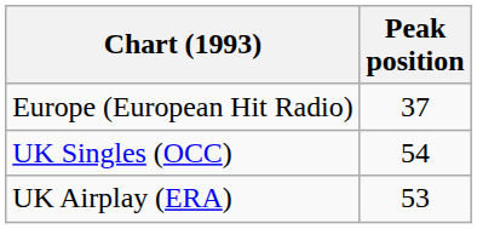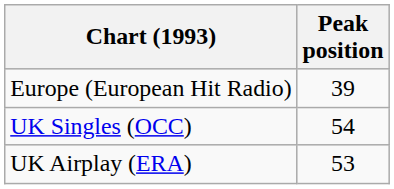Europe (European Hit Radio) | Peak position: 37 -> 39
